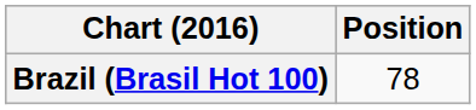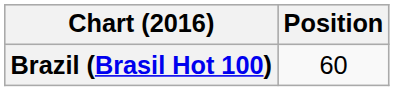Brazil (Brasil Hot 100) | Position: 78 -> 60
